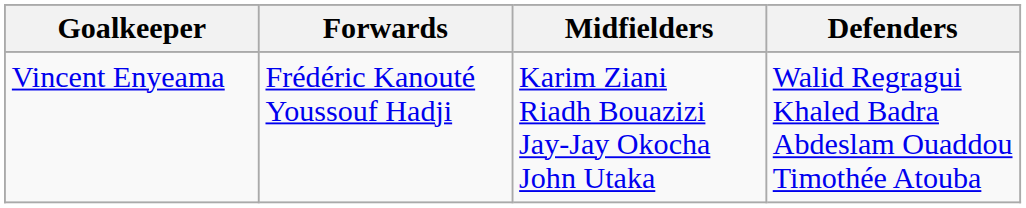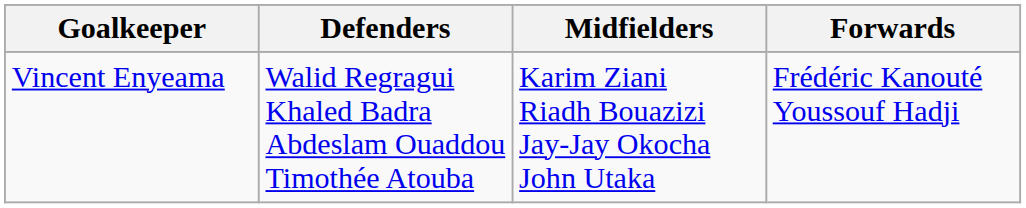columns swapped: Defenders <-> Forwards
